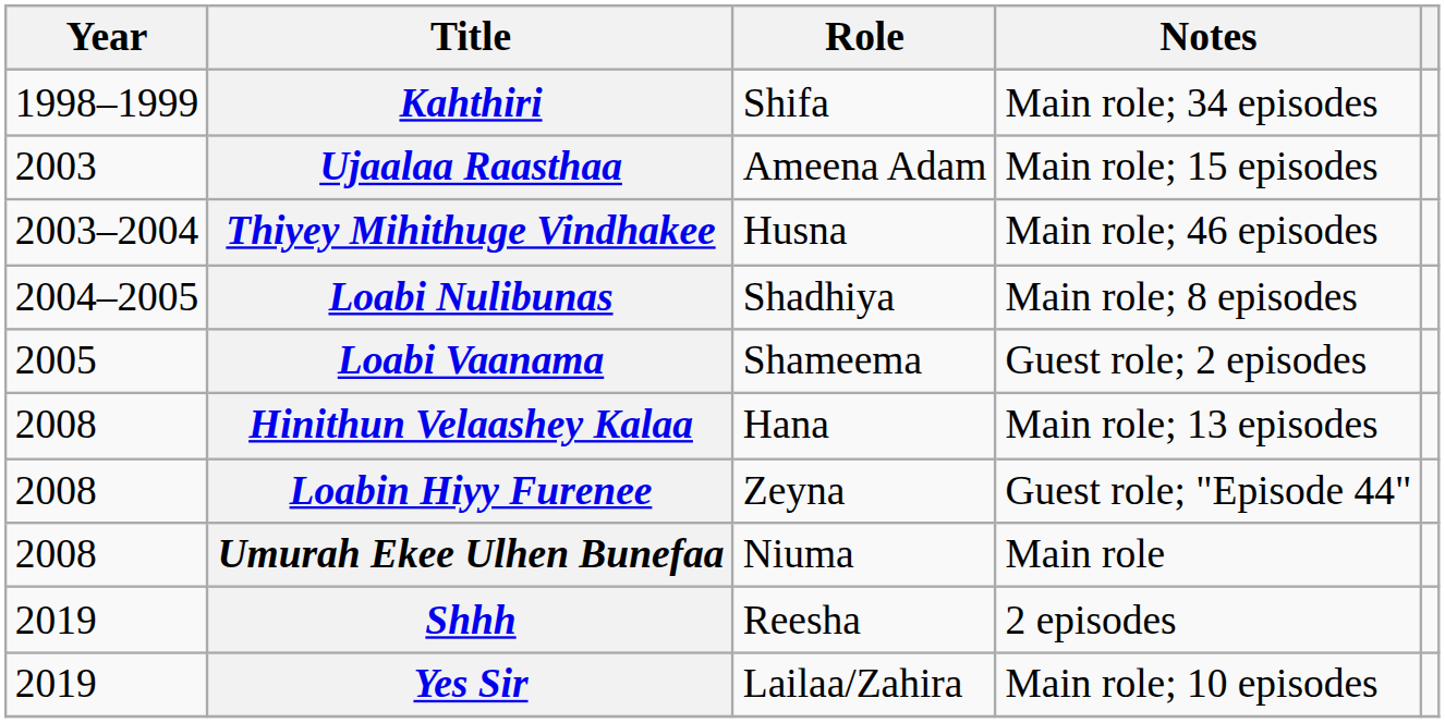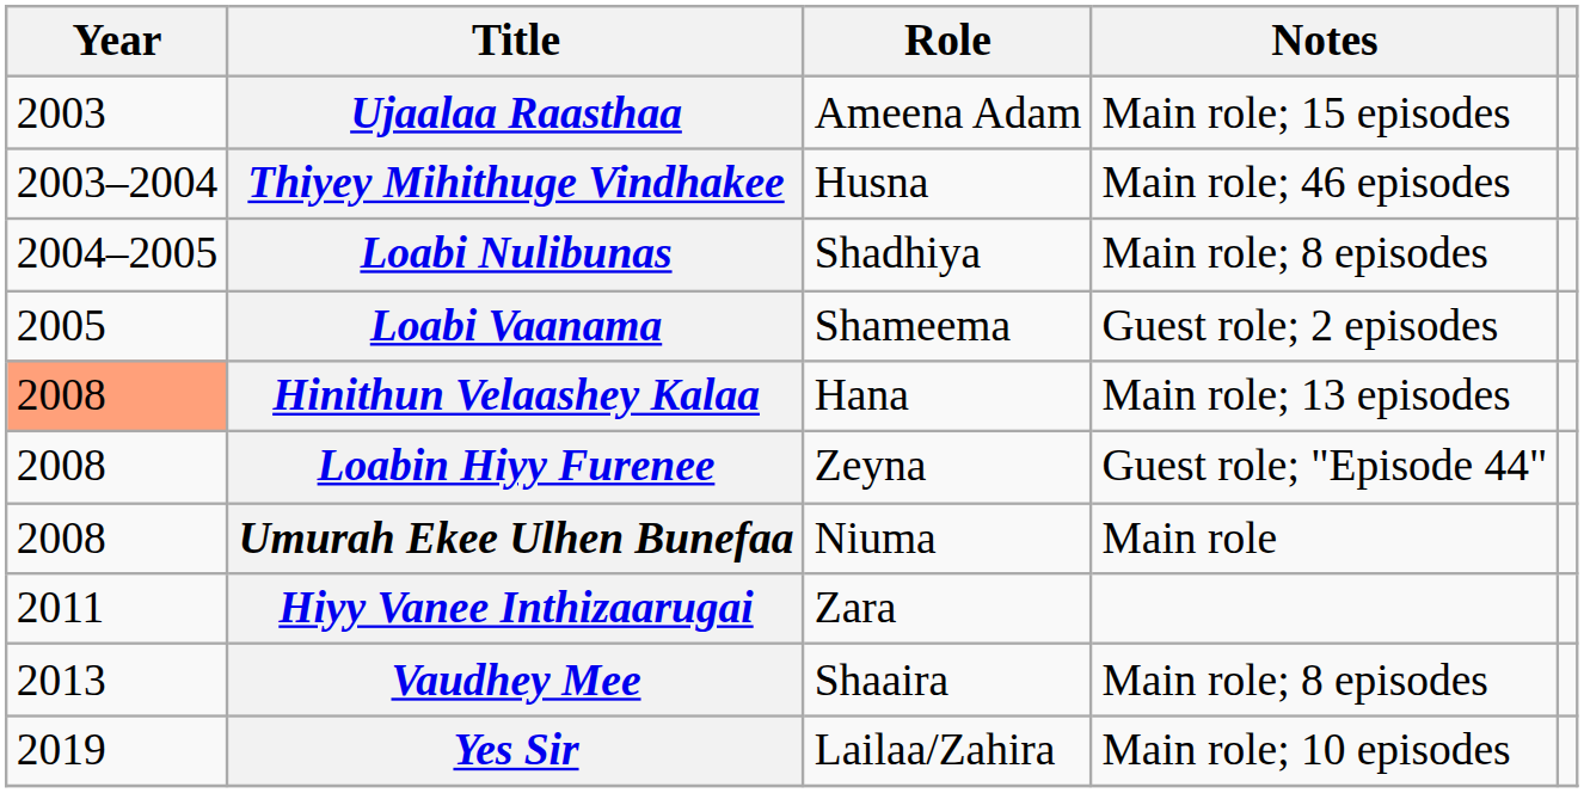- row: 1998–1999 | Kahthiri | Shifa | Main role; 34 episodes
Hinithun Velaashey Kalaa | Year: no background -> lightsalmon background
+ row: 2011 | Hiyy Vanee Inthizaarugai | Zara
+ row: 2013 | Vaudhey Mee | Shaaira | Main role; 8 episodes
- row: 2019 | Shhh | Reesha | 2 episodes
